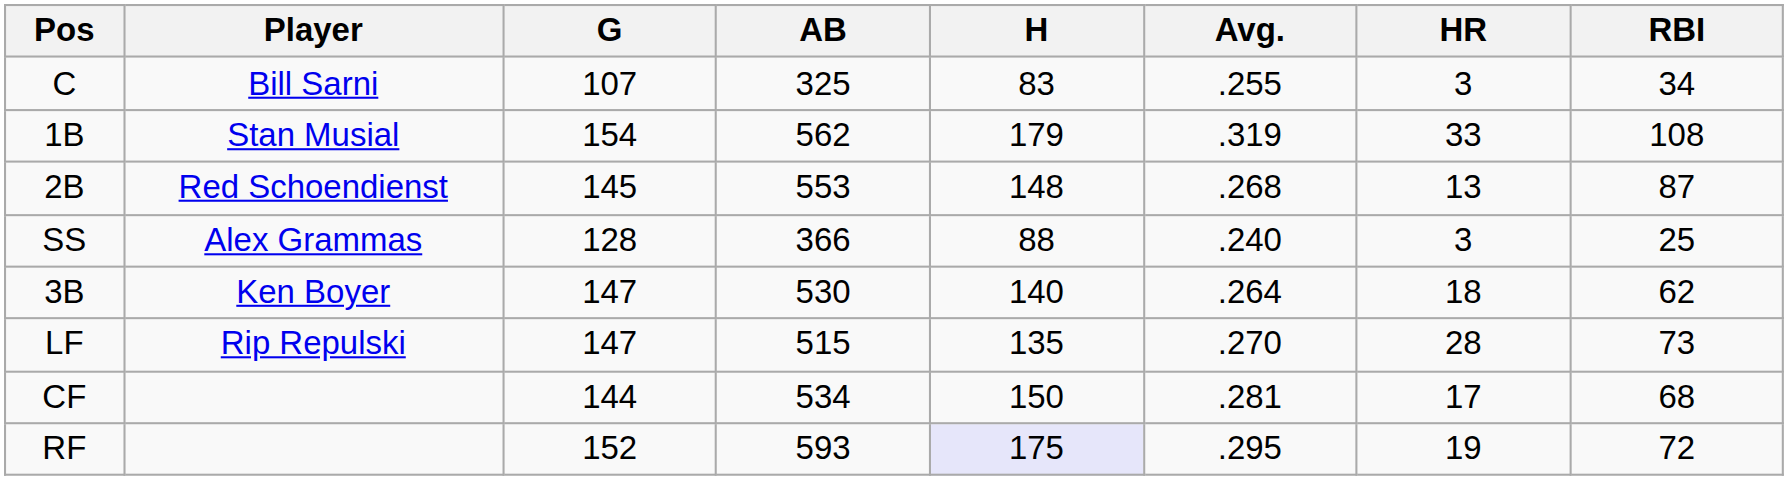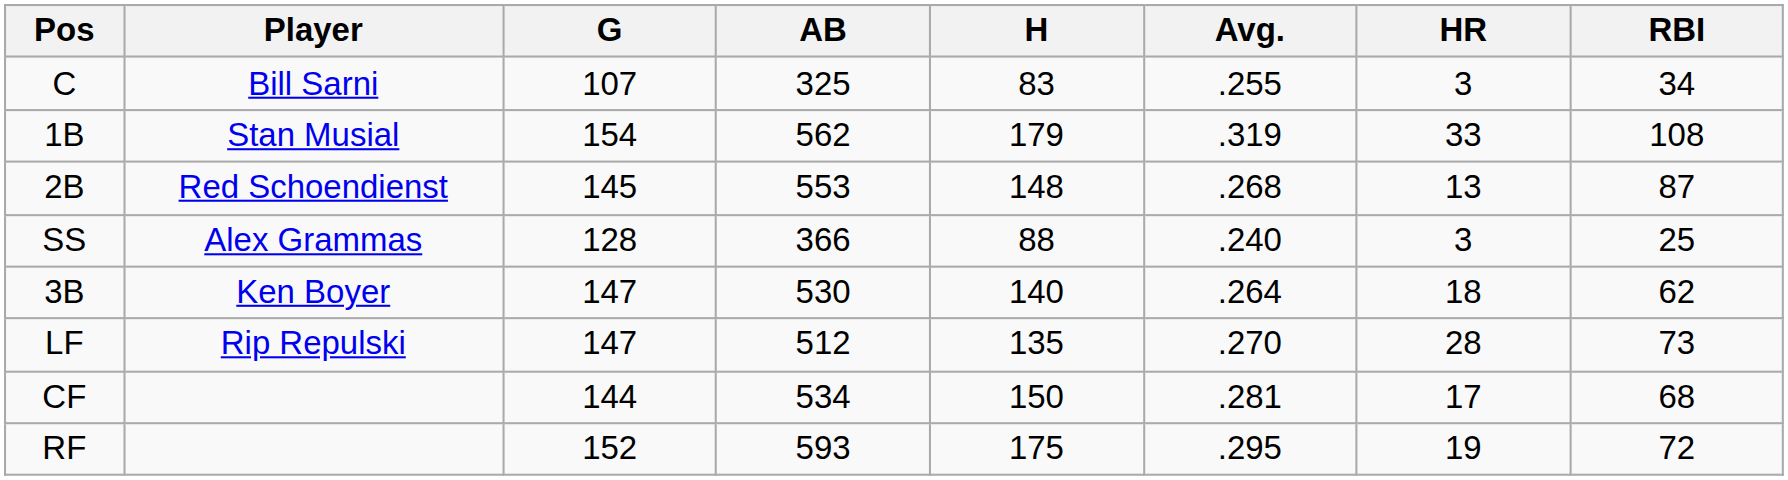LF | AB: 515 -> 512
RF | H: lavender background -> no background
